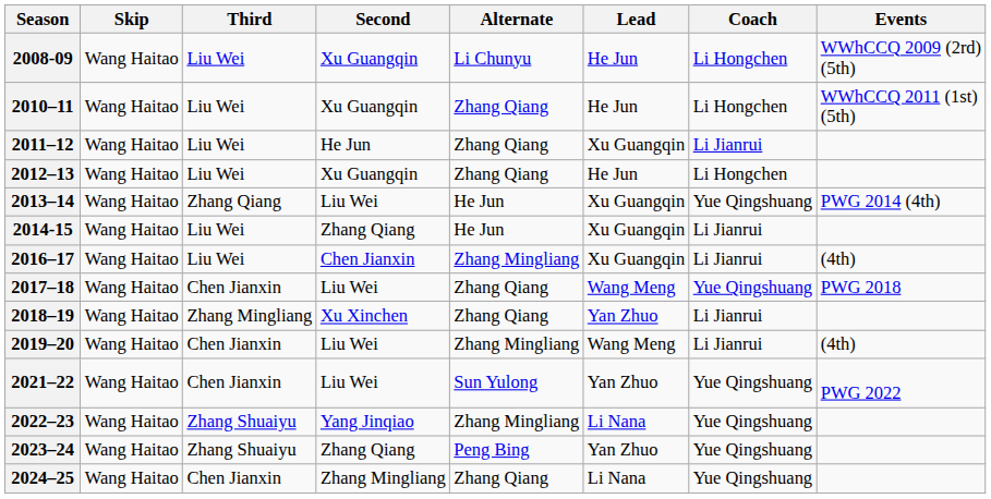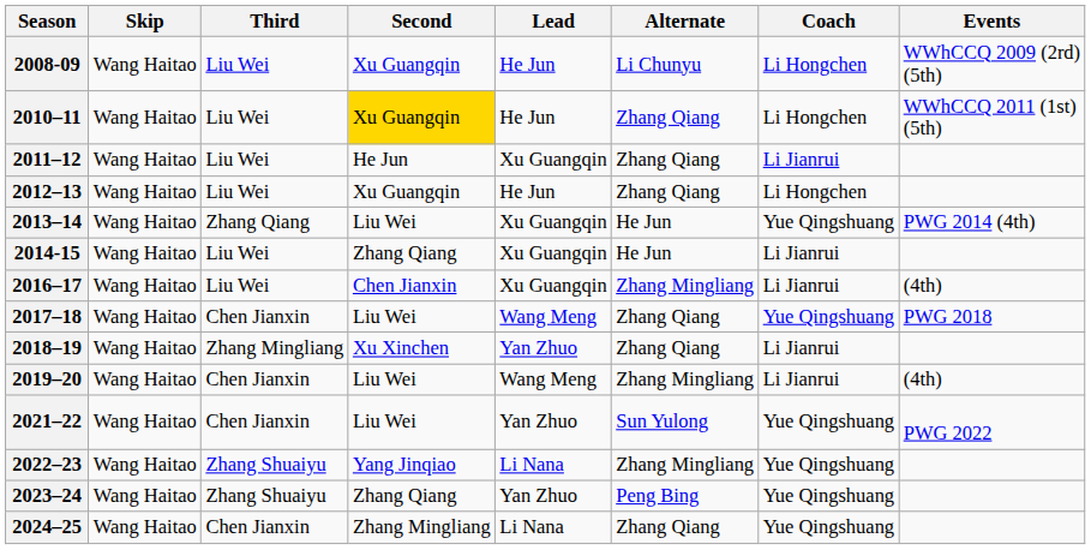columns swapped: Lead <-> Alternate
2010–11 | Second: no background -> gold background
